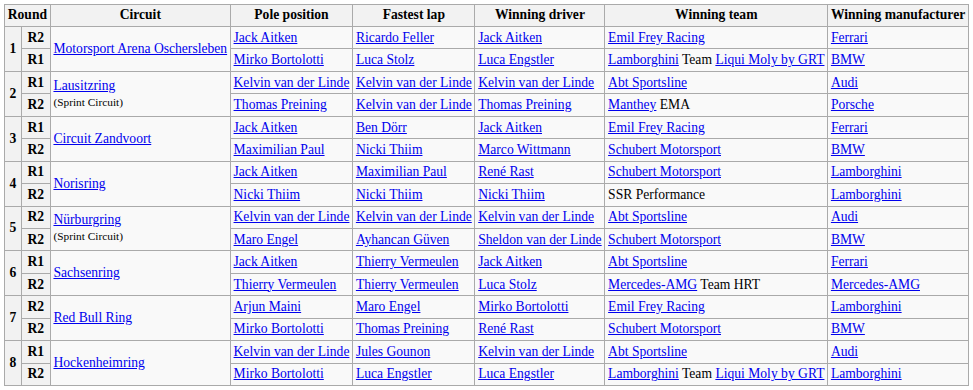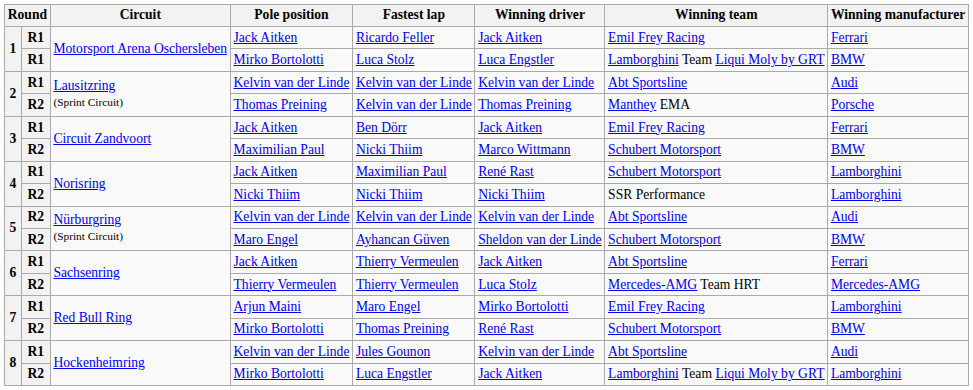1 / Jack Aitken | column 2: R2 -> R1
Arjun Maini | column 2: R2 -> R1
8 / Mirko Bortolotti | Winning driver: Luca Engstler -> Jack Aitken
